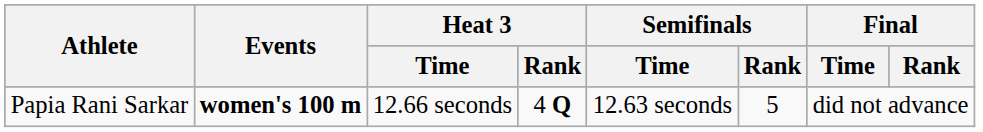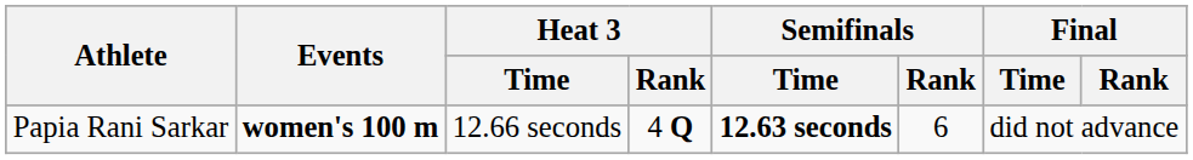Papia Rani Sarkar | Semifinals / Time: normal -> bold
Papia Rani Sarkar | Semifinals / Rank: 5 -> 6
